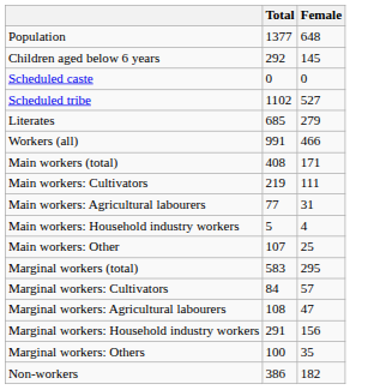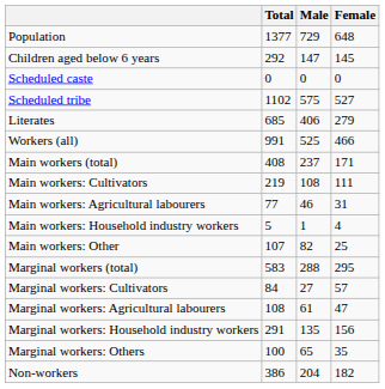+ column: Male | 729 | 147 | 0 | 575 | 406 | 525 | 237 | 108 | 46 | 1 | 82 | 288 | 27 | 61 | 135 | 65 | 204
